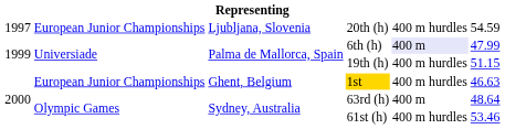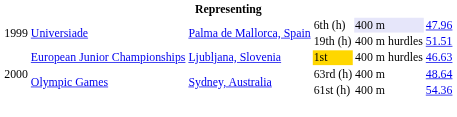- row: 1997 | European Junior Championships | Ljubljana, Slovenia | 20th (h) | 400 m hurdles | 54.59
6th (h) | column 6: 47.99 -> 47.96
19th (h) | column 6: 51.15 -> 51.51
1st | column 3: Ghent, Belgium -> Ljubljana, Slovenia
61st (h) | column 5: 400 m hurdles -> 400 m
61st (h) | column 6: 53.46 -> 54.36
